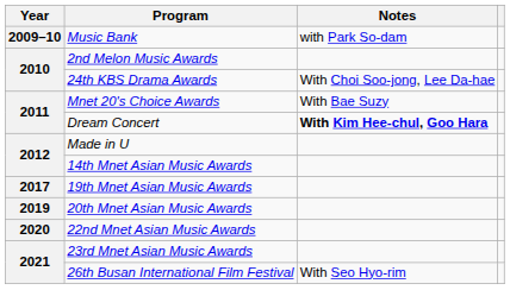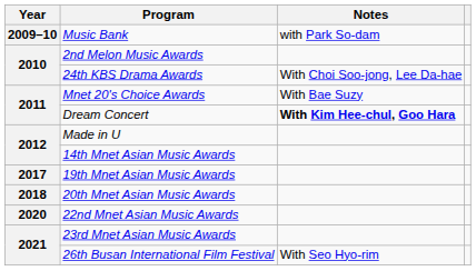20th Mnet Asian Music Awards | Year: 2019 -> 2018
